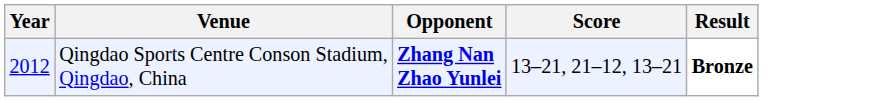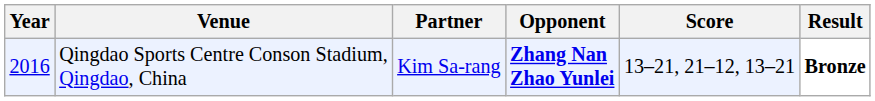+ column: Partner | Kim Sa-rang
Qingdao Sports Centre Conson Stadium, Qingdao, China | Year: 2012 -> 2016
